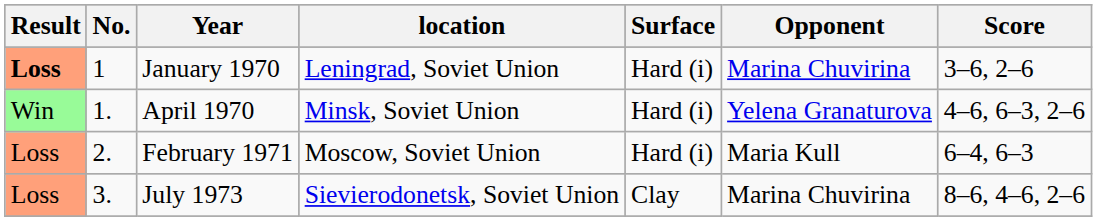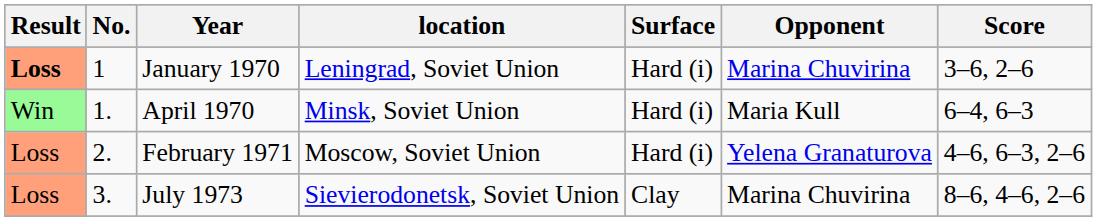April 1970 | Opponent: Yelena Granaturova -> Maria Kull
April 1970 | Score: 4–6, 6–3, 2–6 -> 6–4, 6–3
February 1971 | Opponent: Maria Kull -> Yelena Granaturova
February 1971 | Score: 6–4, 6–3 -> 4–6, 6–3, 2–6
